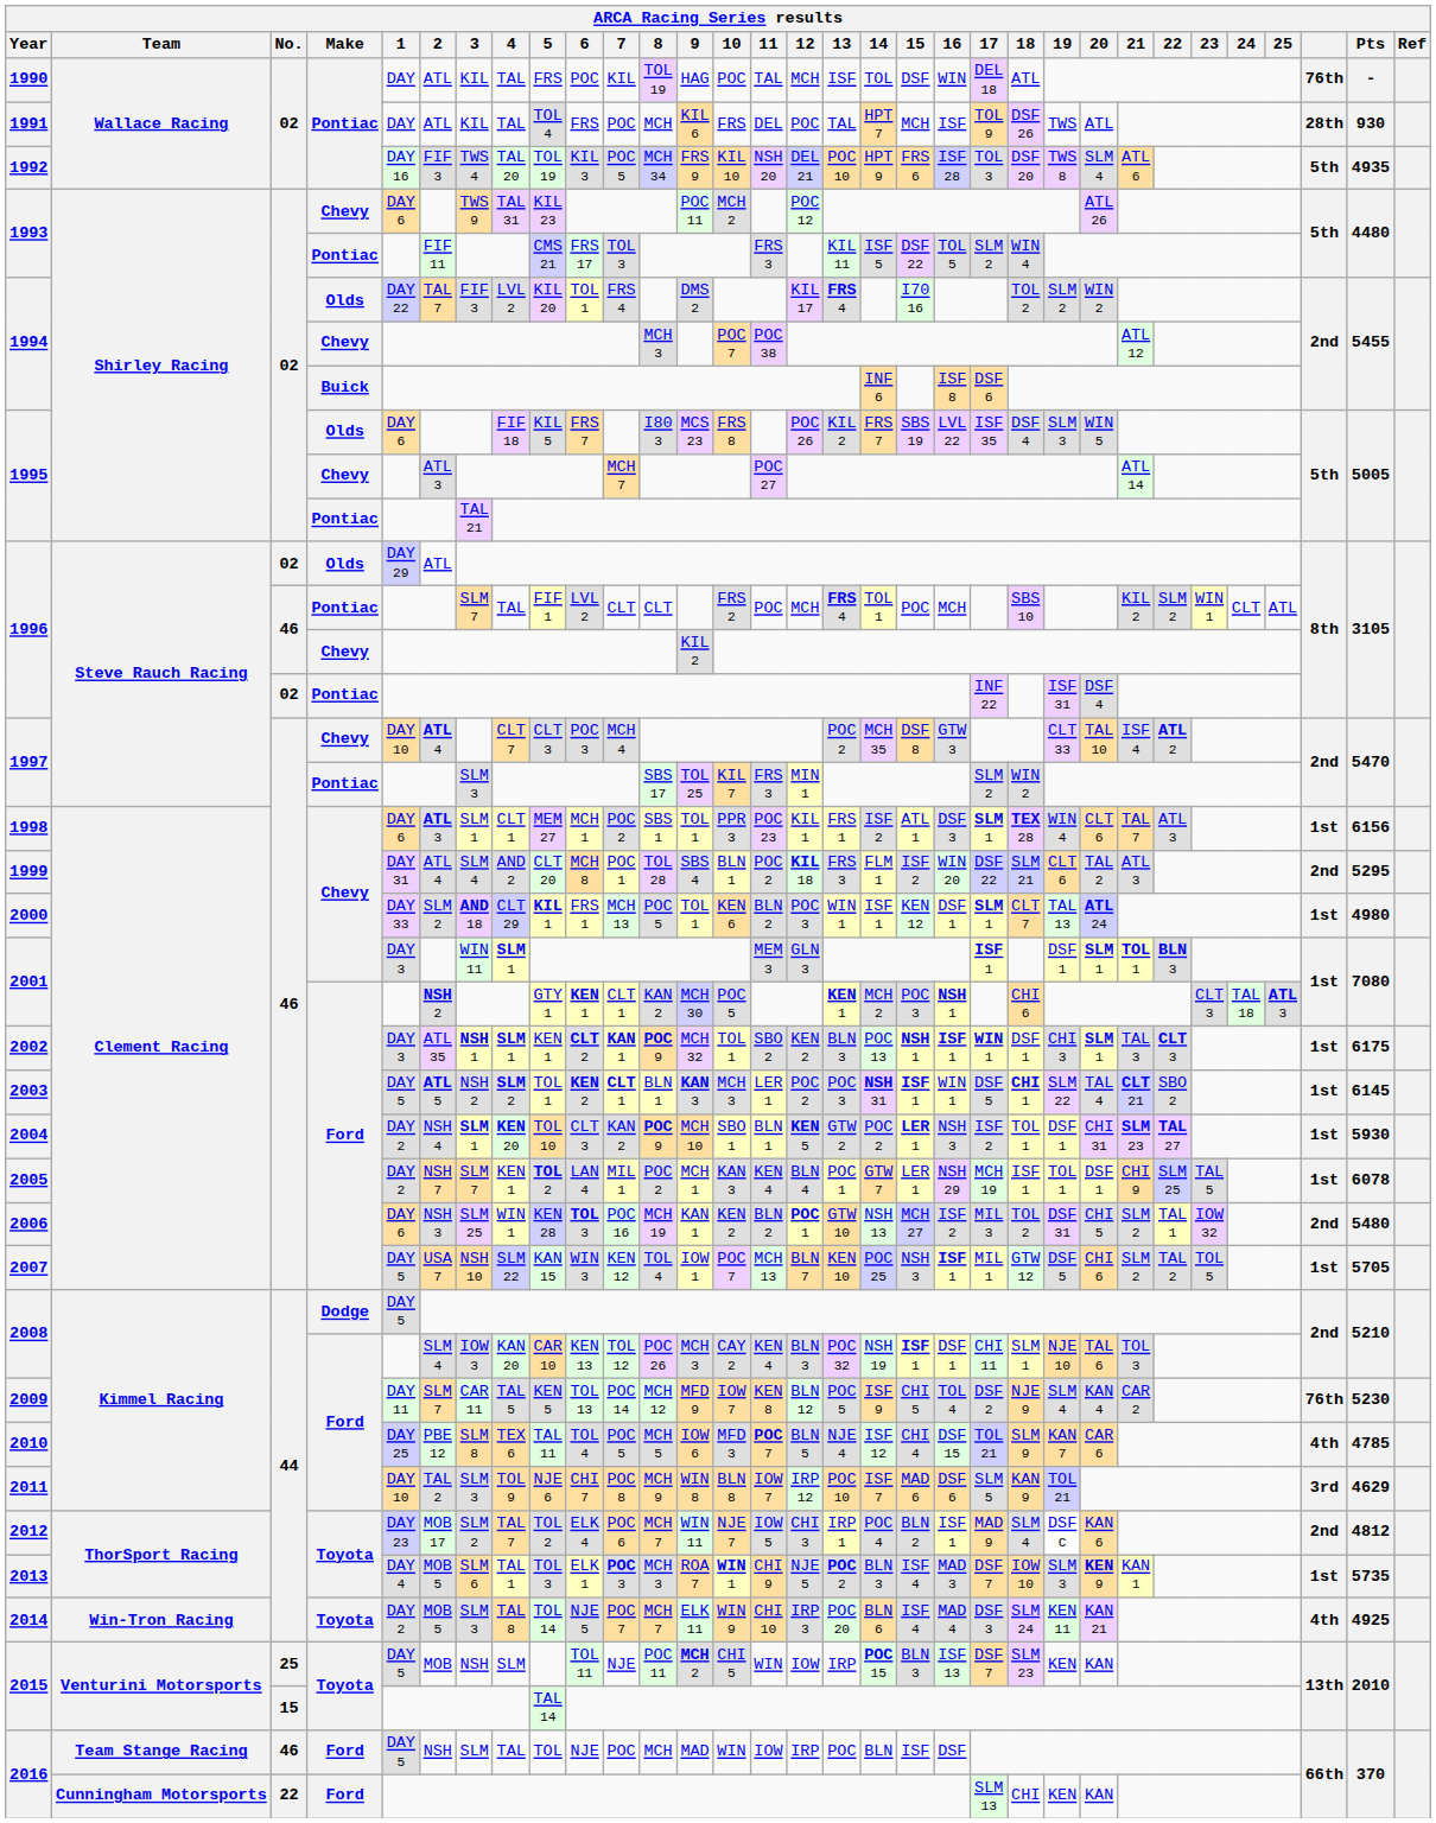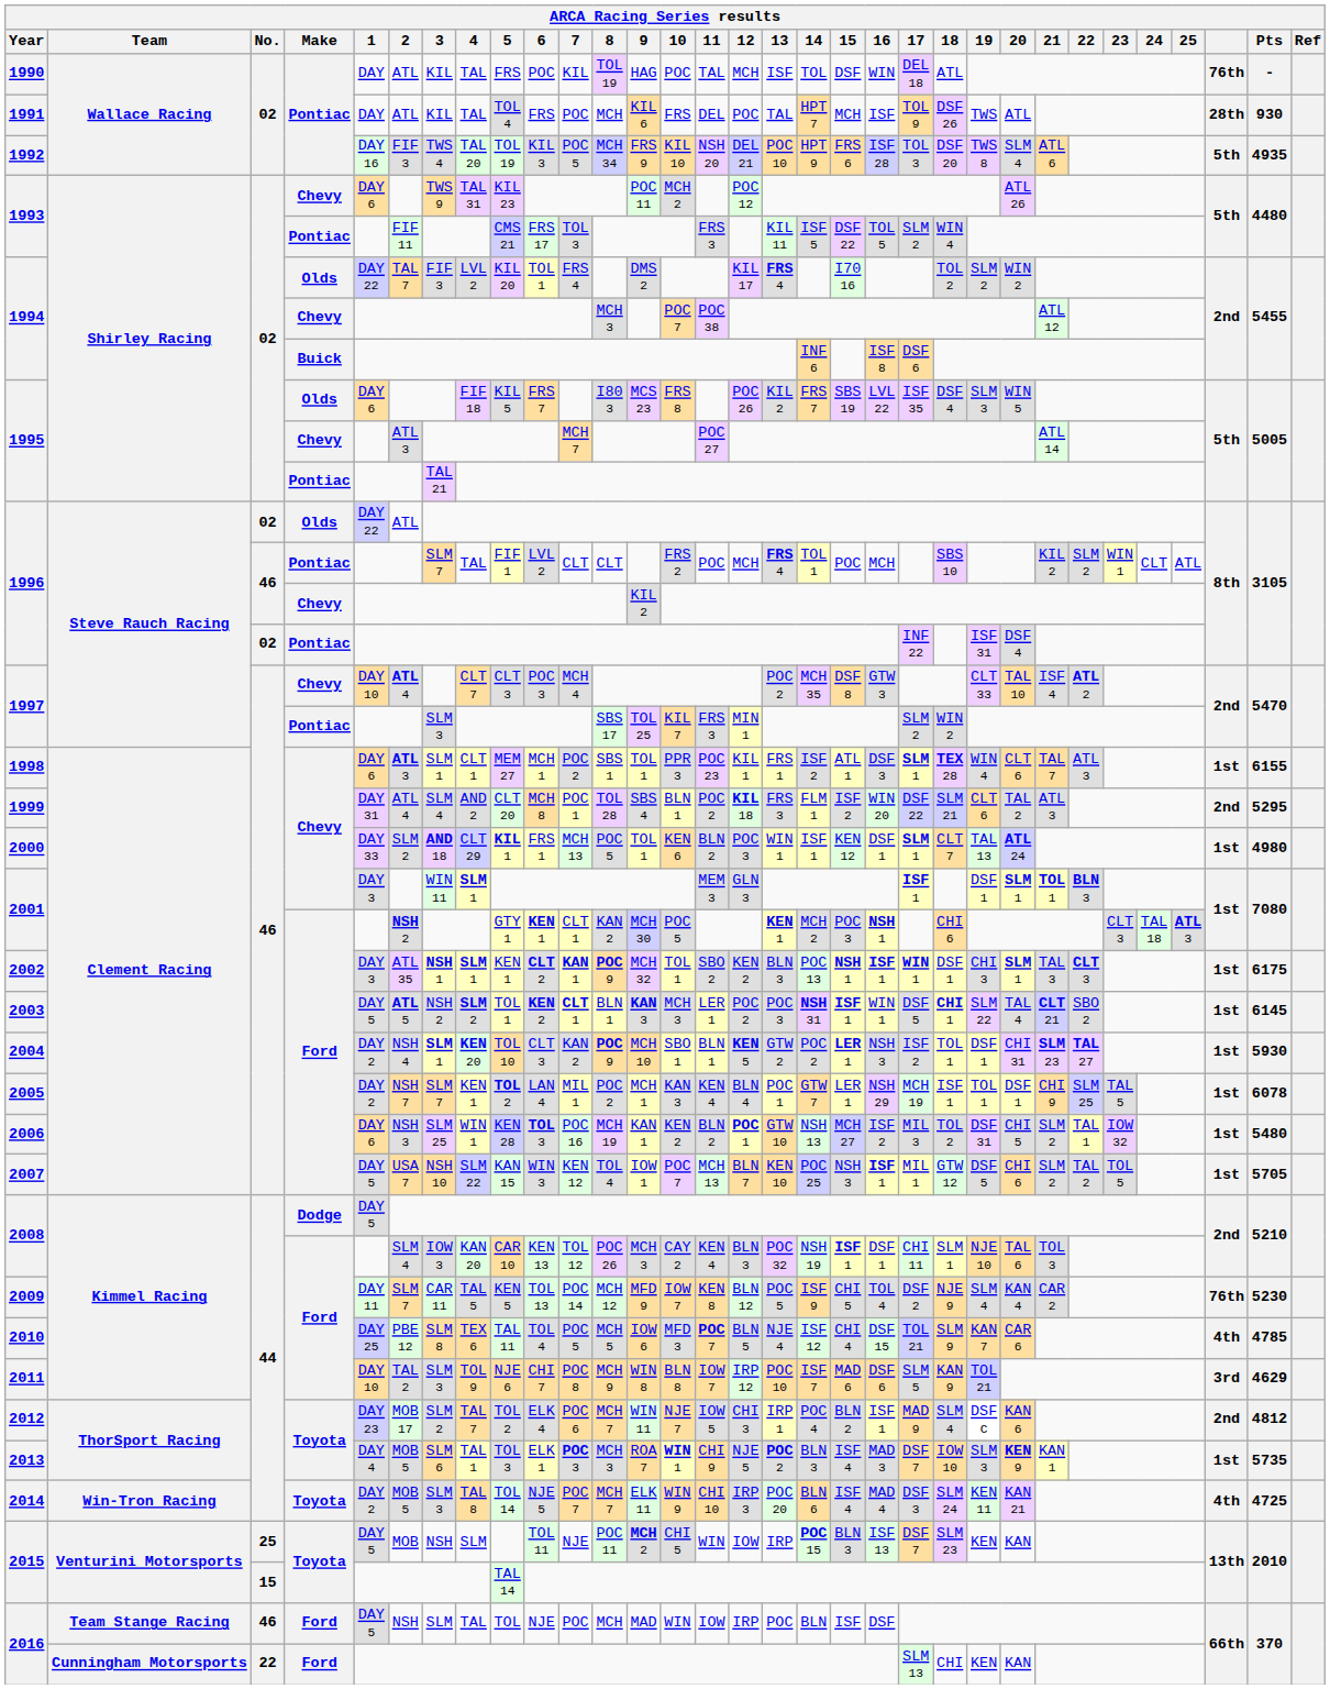1996 / Olds | 1: DAY 29 -> DAY 22
1998 | Pts: 6156 -> 6155
2006 | column 30: 2nd -> 1st
2014 | Pts: 4925 -> 4725
